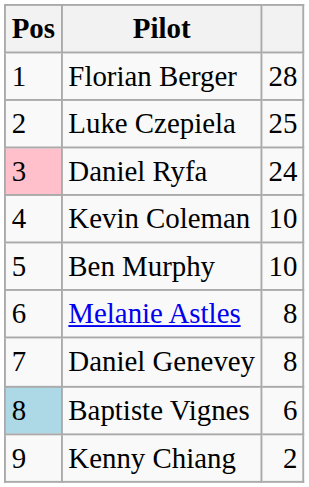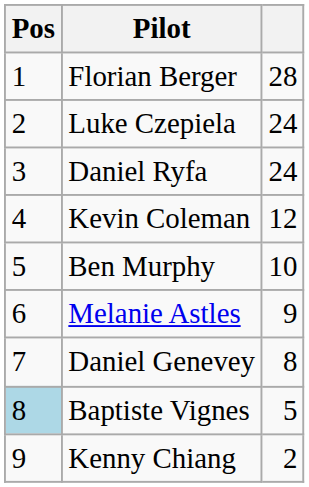Luke Czepiela | column 3: 25 -> 24
Daniel Ryfa | Pos: pink background -> no background
Kevin Coleman | column 3: 10 -> 12
Melanie Astles | column 3: 8 -> 9
Baptiste Vignes | column 3: 6 -> 5
